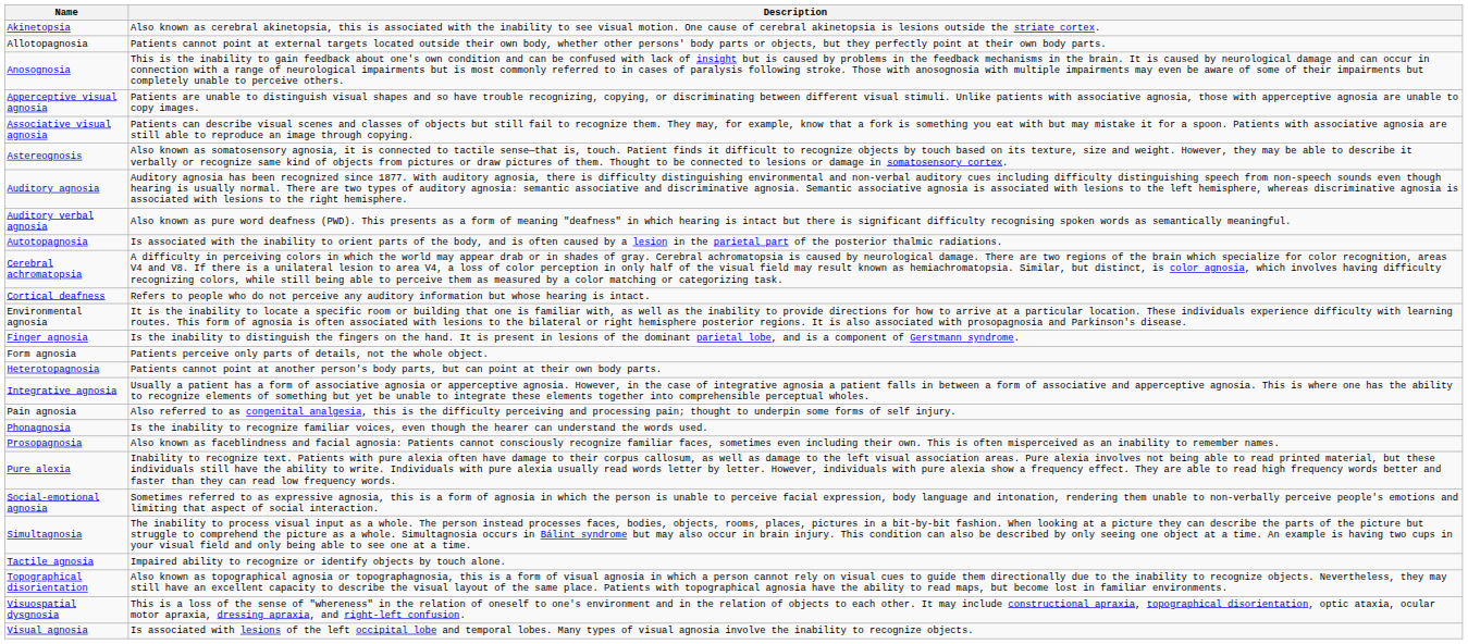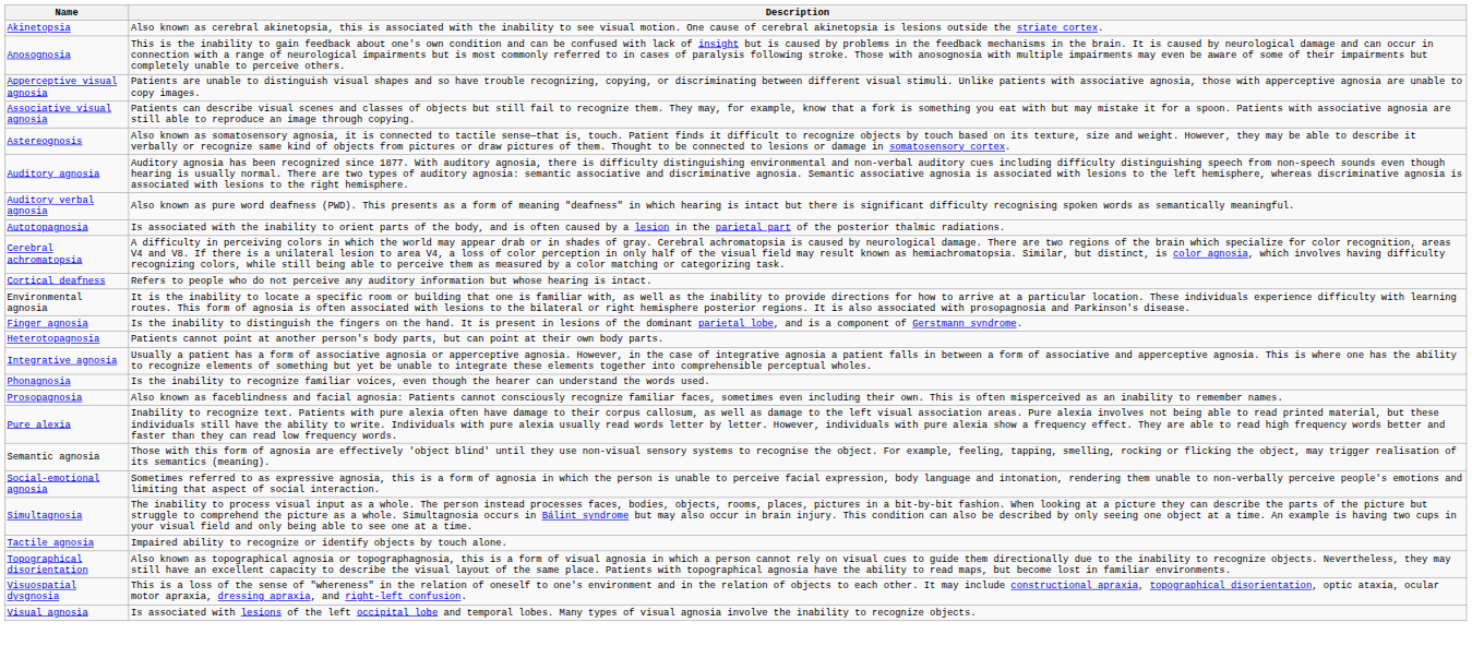- row: Allotopagnosia | Patients cannot point at external targets located outside their own body, whether other persons' body parts or objects, but they perfectly point at their own body parts.
- row: Form agnosia | Patients perceive only parts of details, not the whole object.
- row: Pain agnosia | Also referred to as congenital analgesia, this is the difficulty perceiving and processing pain; thought to underpin some forms of self injury.
+ row: Semantic agnosia | Those with this form of agnosia are effectively 'object blind' until they use non-visual sensory systems to recognise the object. For example, feeling, tapping, smelling, rocking or flicking the object, may trigger realisation of its semantics (meaning).
